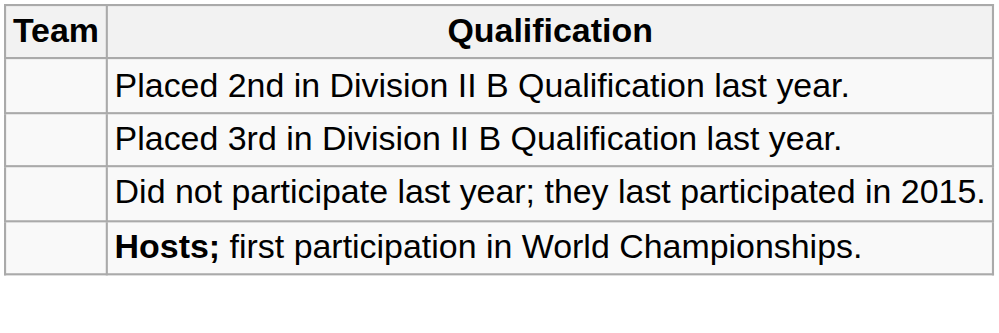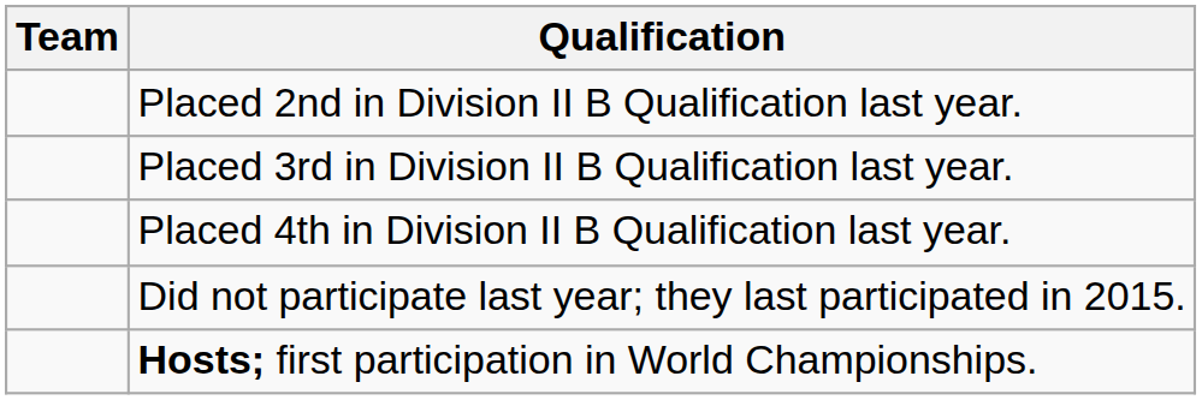+ row: Placed 4th in Division II B Qualification last year.
